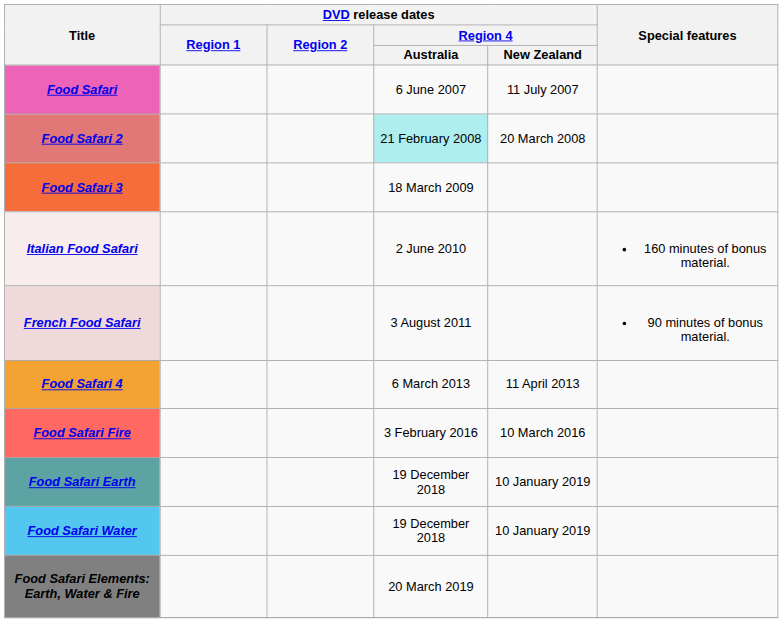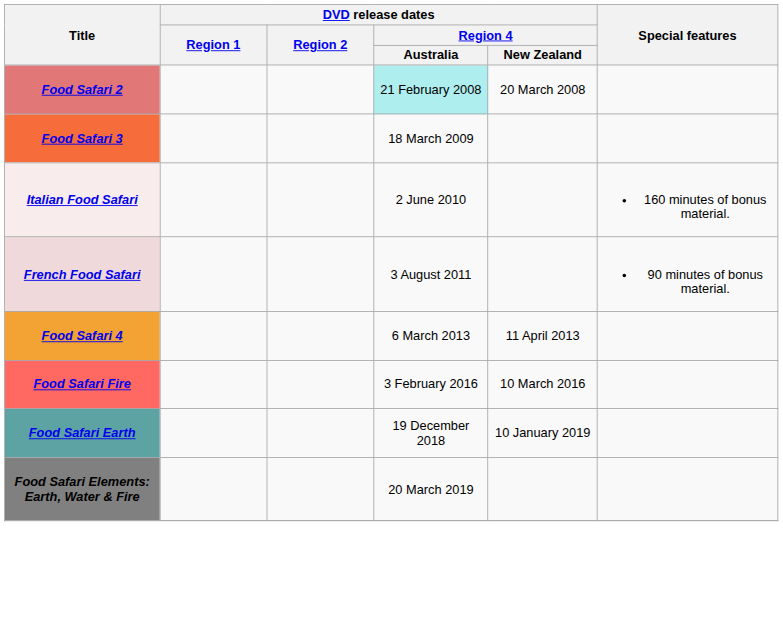- row: Food Safari | 6 June 2007 | 11 July 2007
- row: Food Safari Water | 19 December 2018 | 10 January 2019
